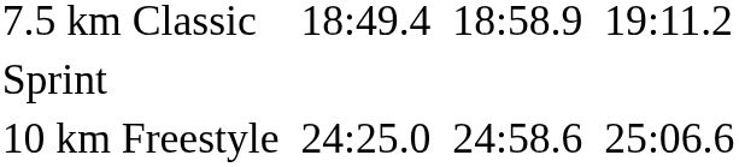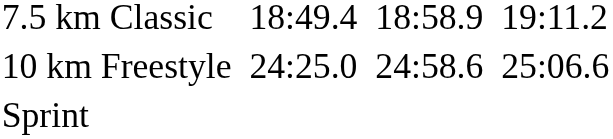rows swapped: 10 km Freestyle <-> Sprint
